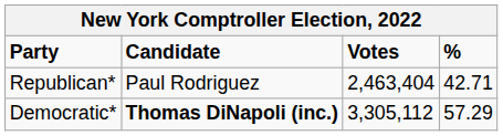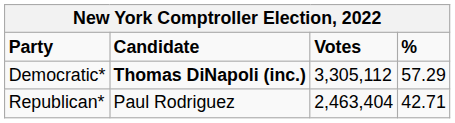rows swapped: Democratic* <-> Republican*
